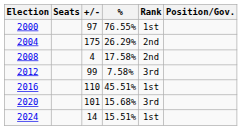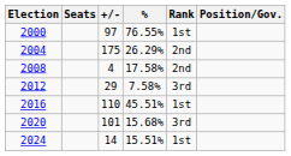2012 | +/-: 99 -> 29
